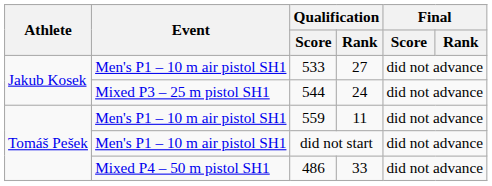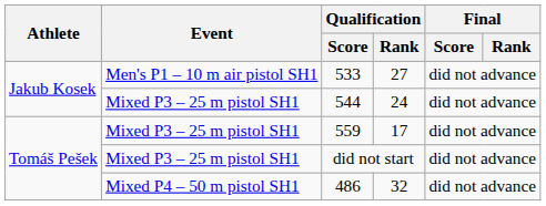559 | Event: Men's P1 – 10 m air pistol SH1 -> Mixed P3 – 25 m pistol SH1
559 | Qualification / Rank: 11 -> 17
did not start | Event: Men's P1 – 10 m air pistol SH1 -> Mixed P3 – 25 m pistol SH1
486 | Qualification / Rank: 33 -> 32
